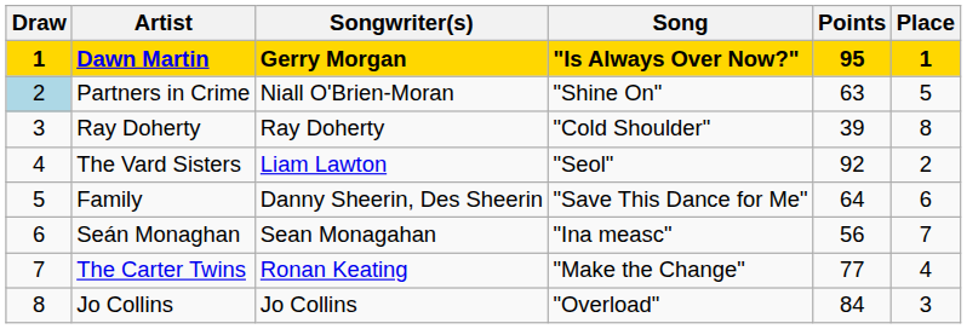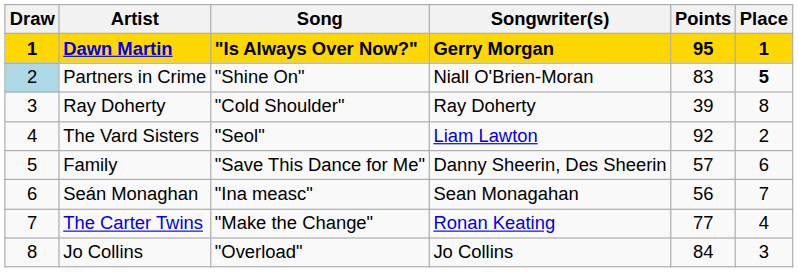columns swapped: Song <-> Songwriter(s)
Partners in Crime | Points: 63 -> 83
Partners in Crime | Place: normal -> bold
Family | Points: 64 -> 57
